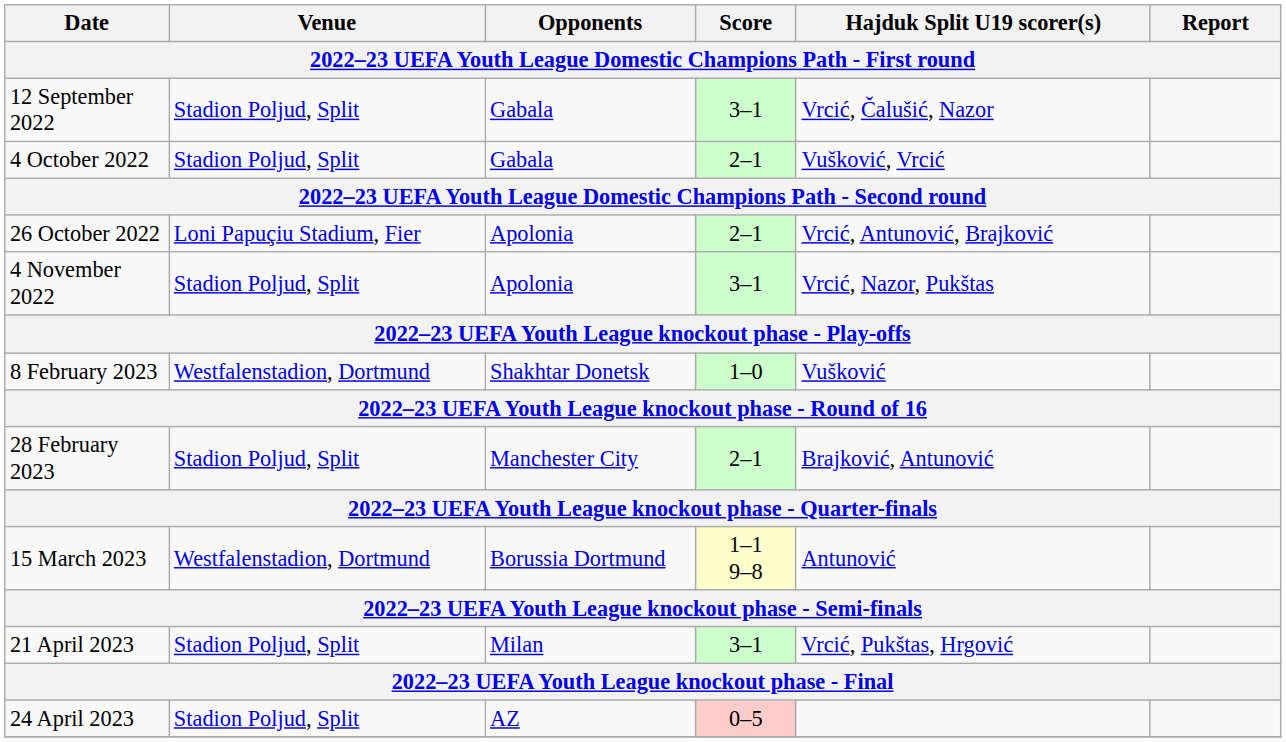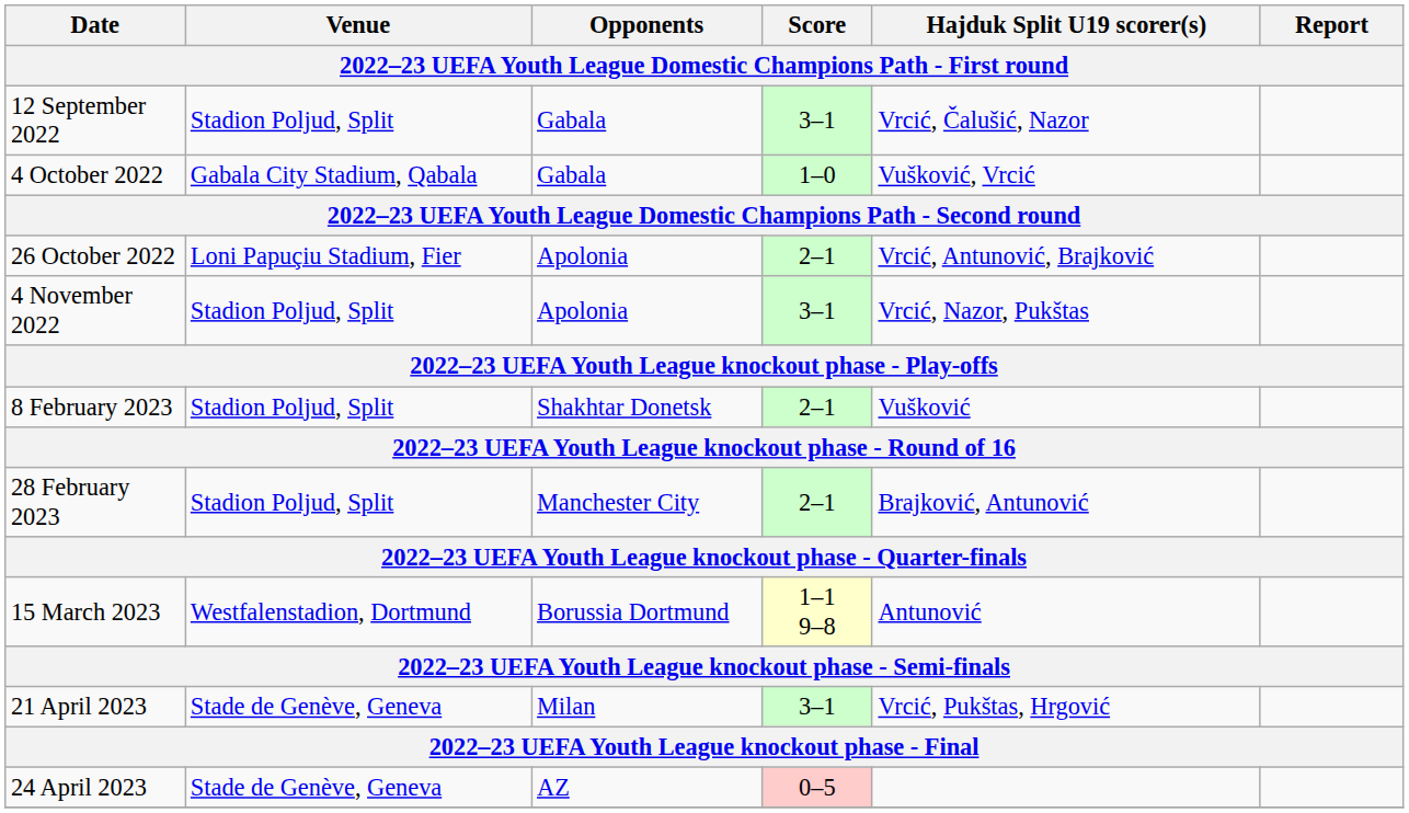4 October 2022 | Venue: Stadion Poljud, Split -> Gabala City Stadium, Qabala
4 October 2022 | Score: 2–1 -> 1–0
8 February 2023 | Venue: Westfalenstadion, Dortmund -> Stadion Poljud, Split
8 February 2023 | Score: 1–0 -> 2–1
21 April 2023 | Venue: Stadion Poljud, Split -> Stade de Genève, Geneva
24 April 2023 | Venue: Stadion Poljud, Split -> Stade de Genève, Geneva
